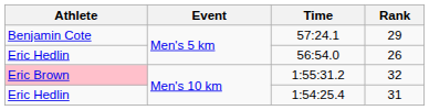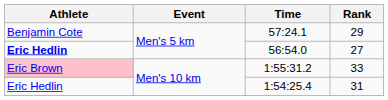56:54.0 | Athlete: normal -> bold
56:54.0 | Rank: 26 -> 27
1:55:31.2 | Rank: 32 -> 33
